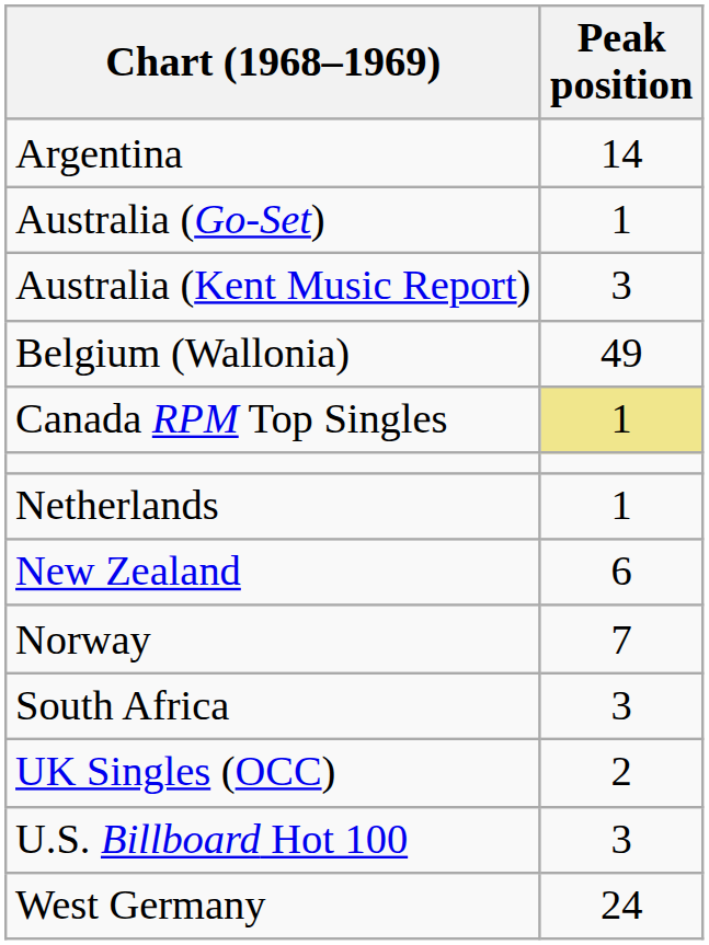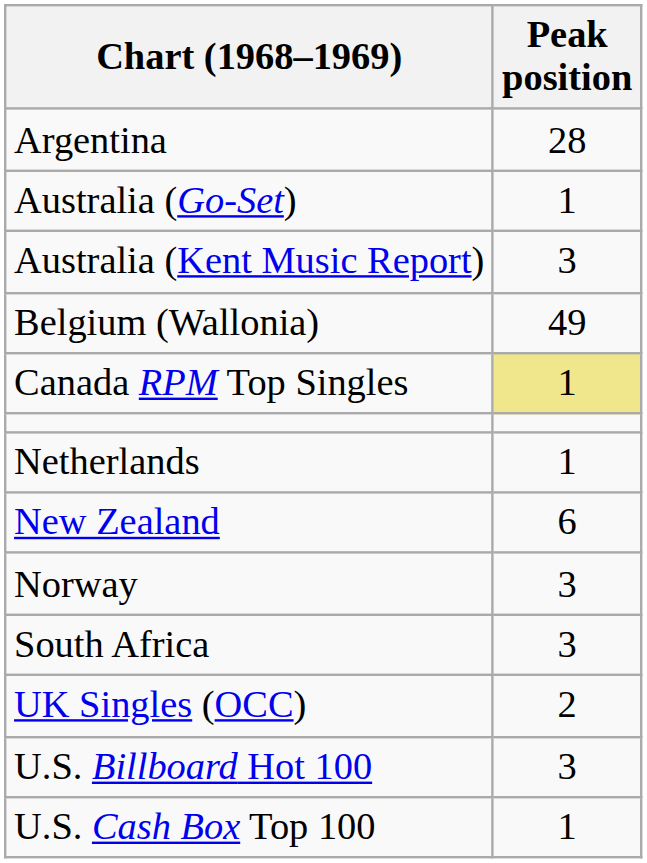Argentina | Peak position: 14 -> 28
Norway | Peak position: 7 -> 3
+ row: U.S. Cash Box Top 100 | 1
- row: West Germany | 24
